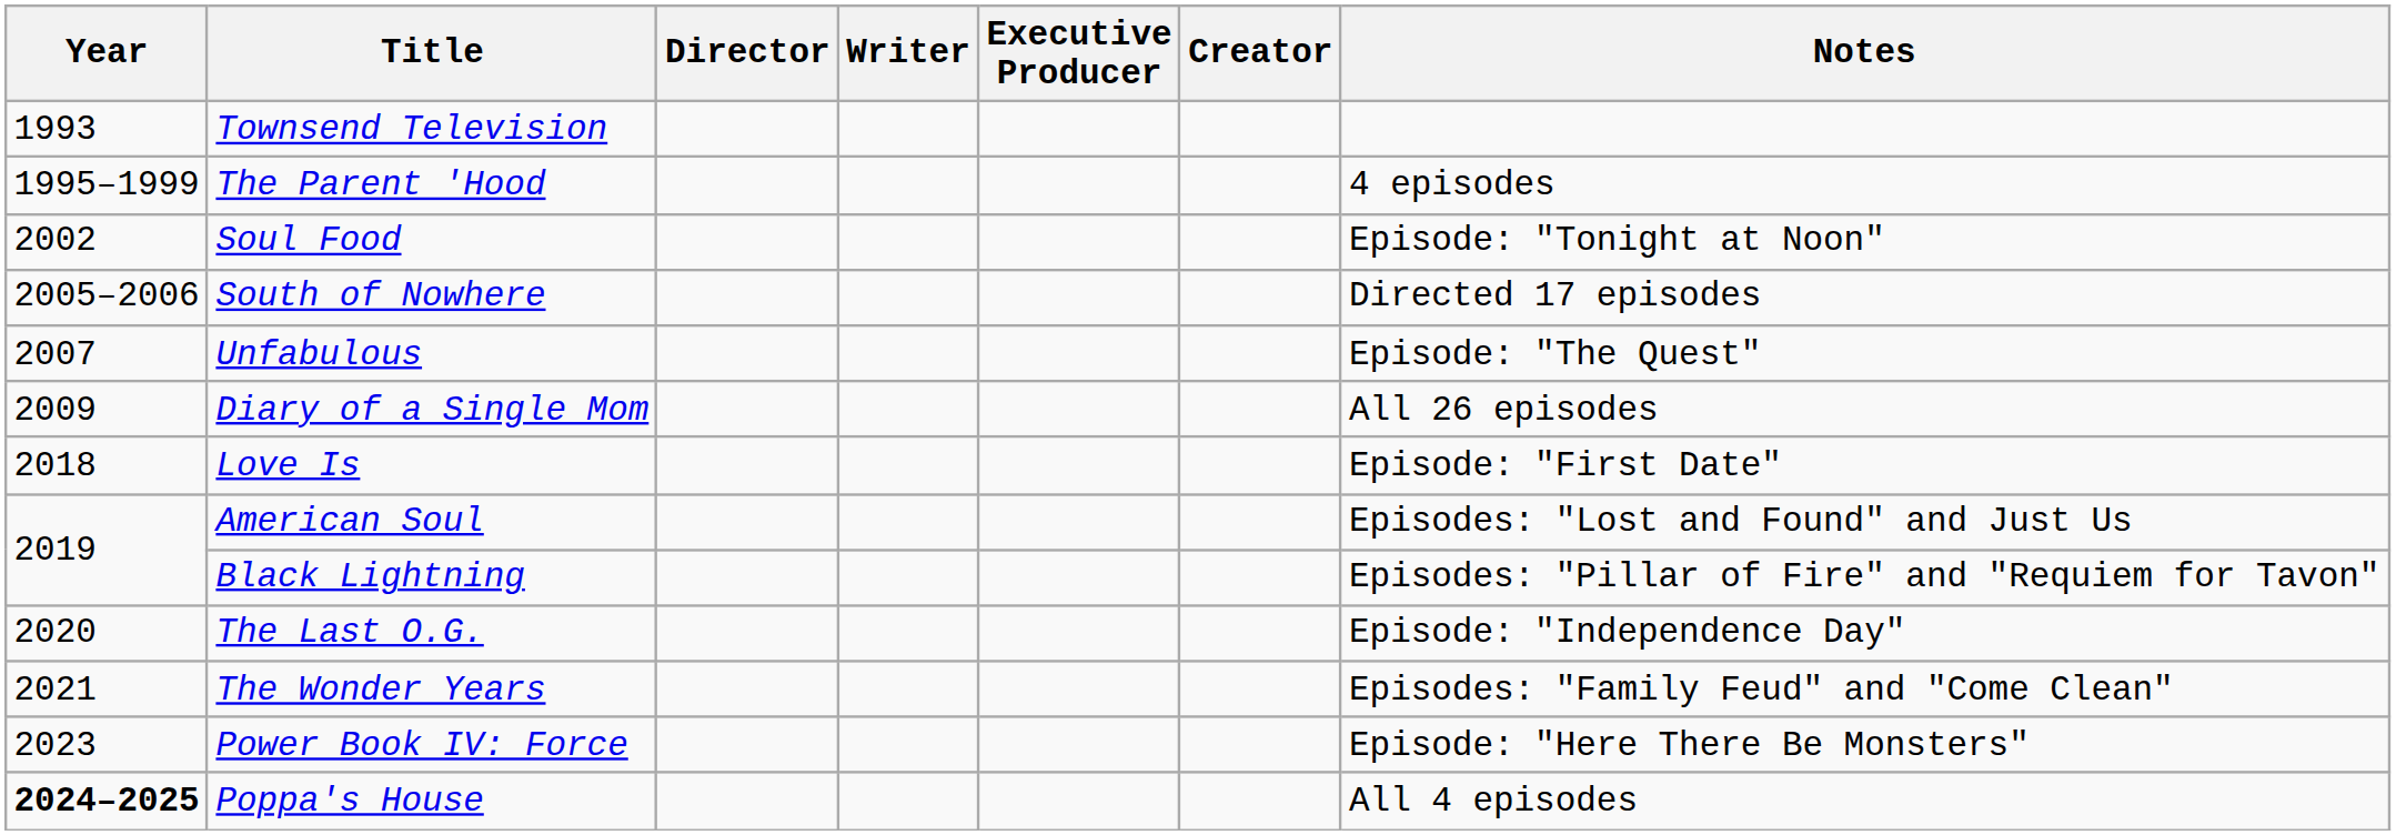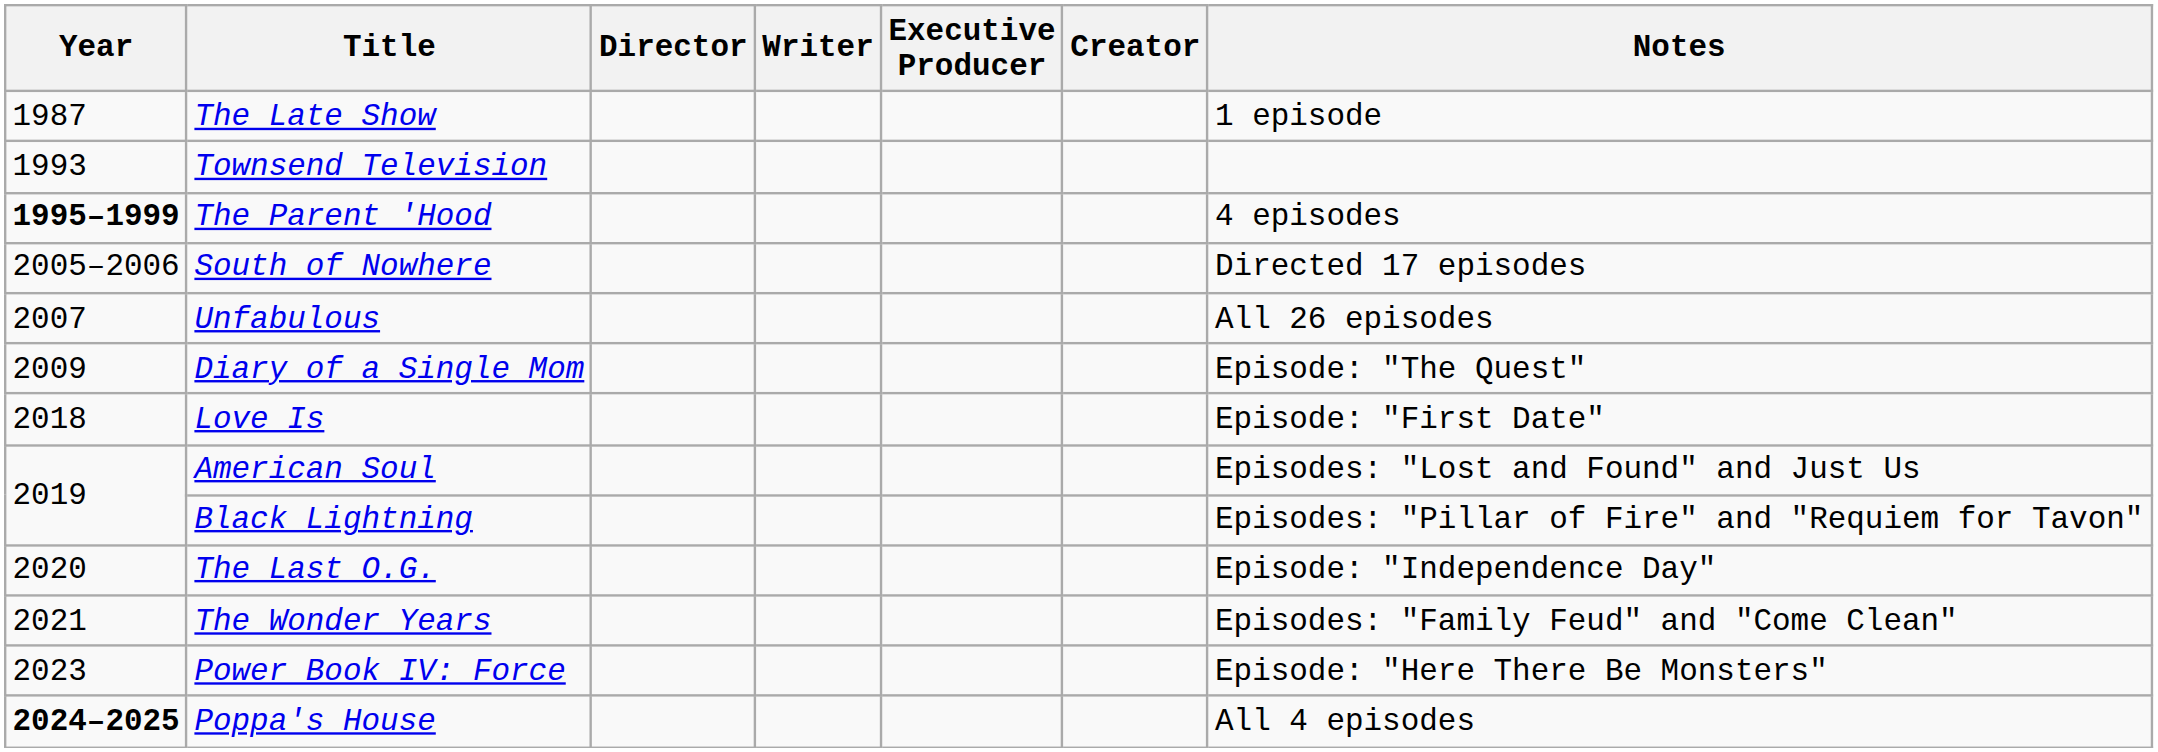+ row: 1987 | The Late Show | 1 episode
The Parent 'Hood | Year: normal -> bold
- row: 2002 | Soul Food | Episode: "Tonight at Noon"
Unfabulous | Notes: Episode: "The Quest" -> All 26 episodes
Diary of a Single Mom | Notes: All 26 episodes -> Episode: "The Quest"
